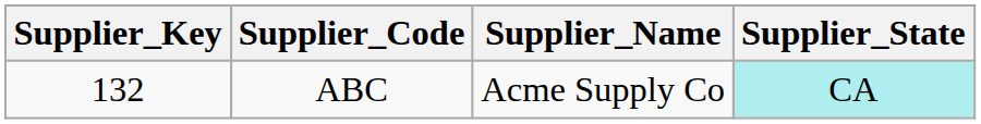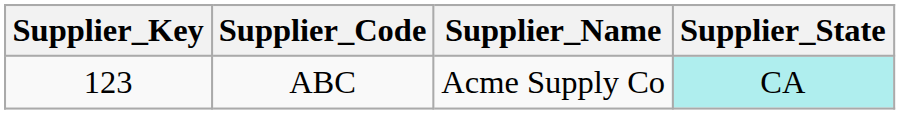ABC | Supplier_Key: 132 -> 123
